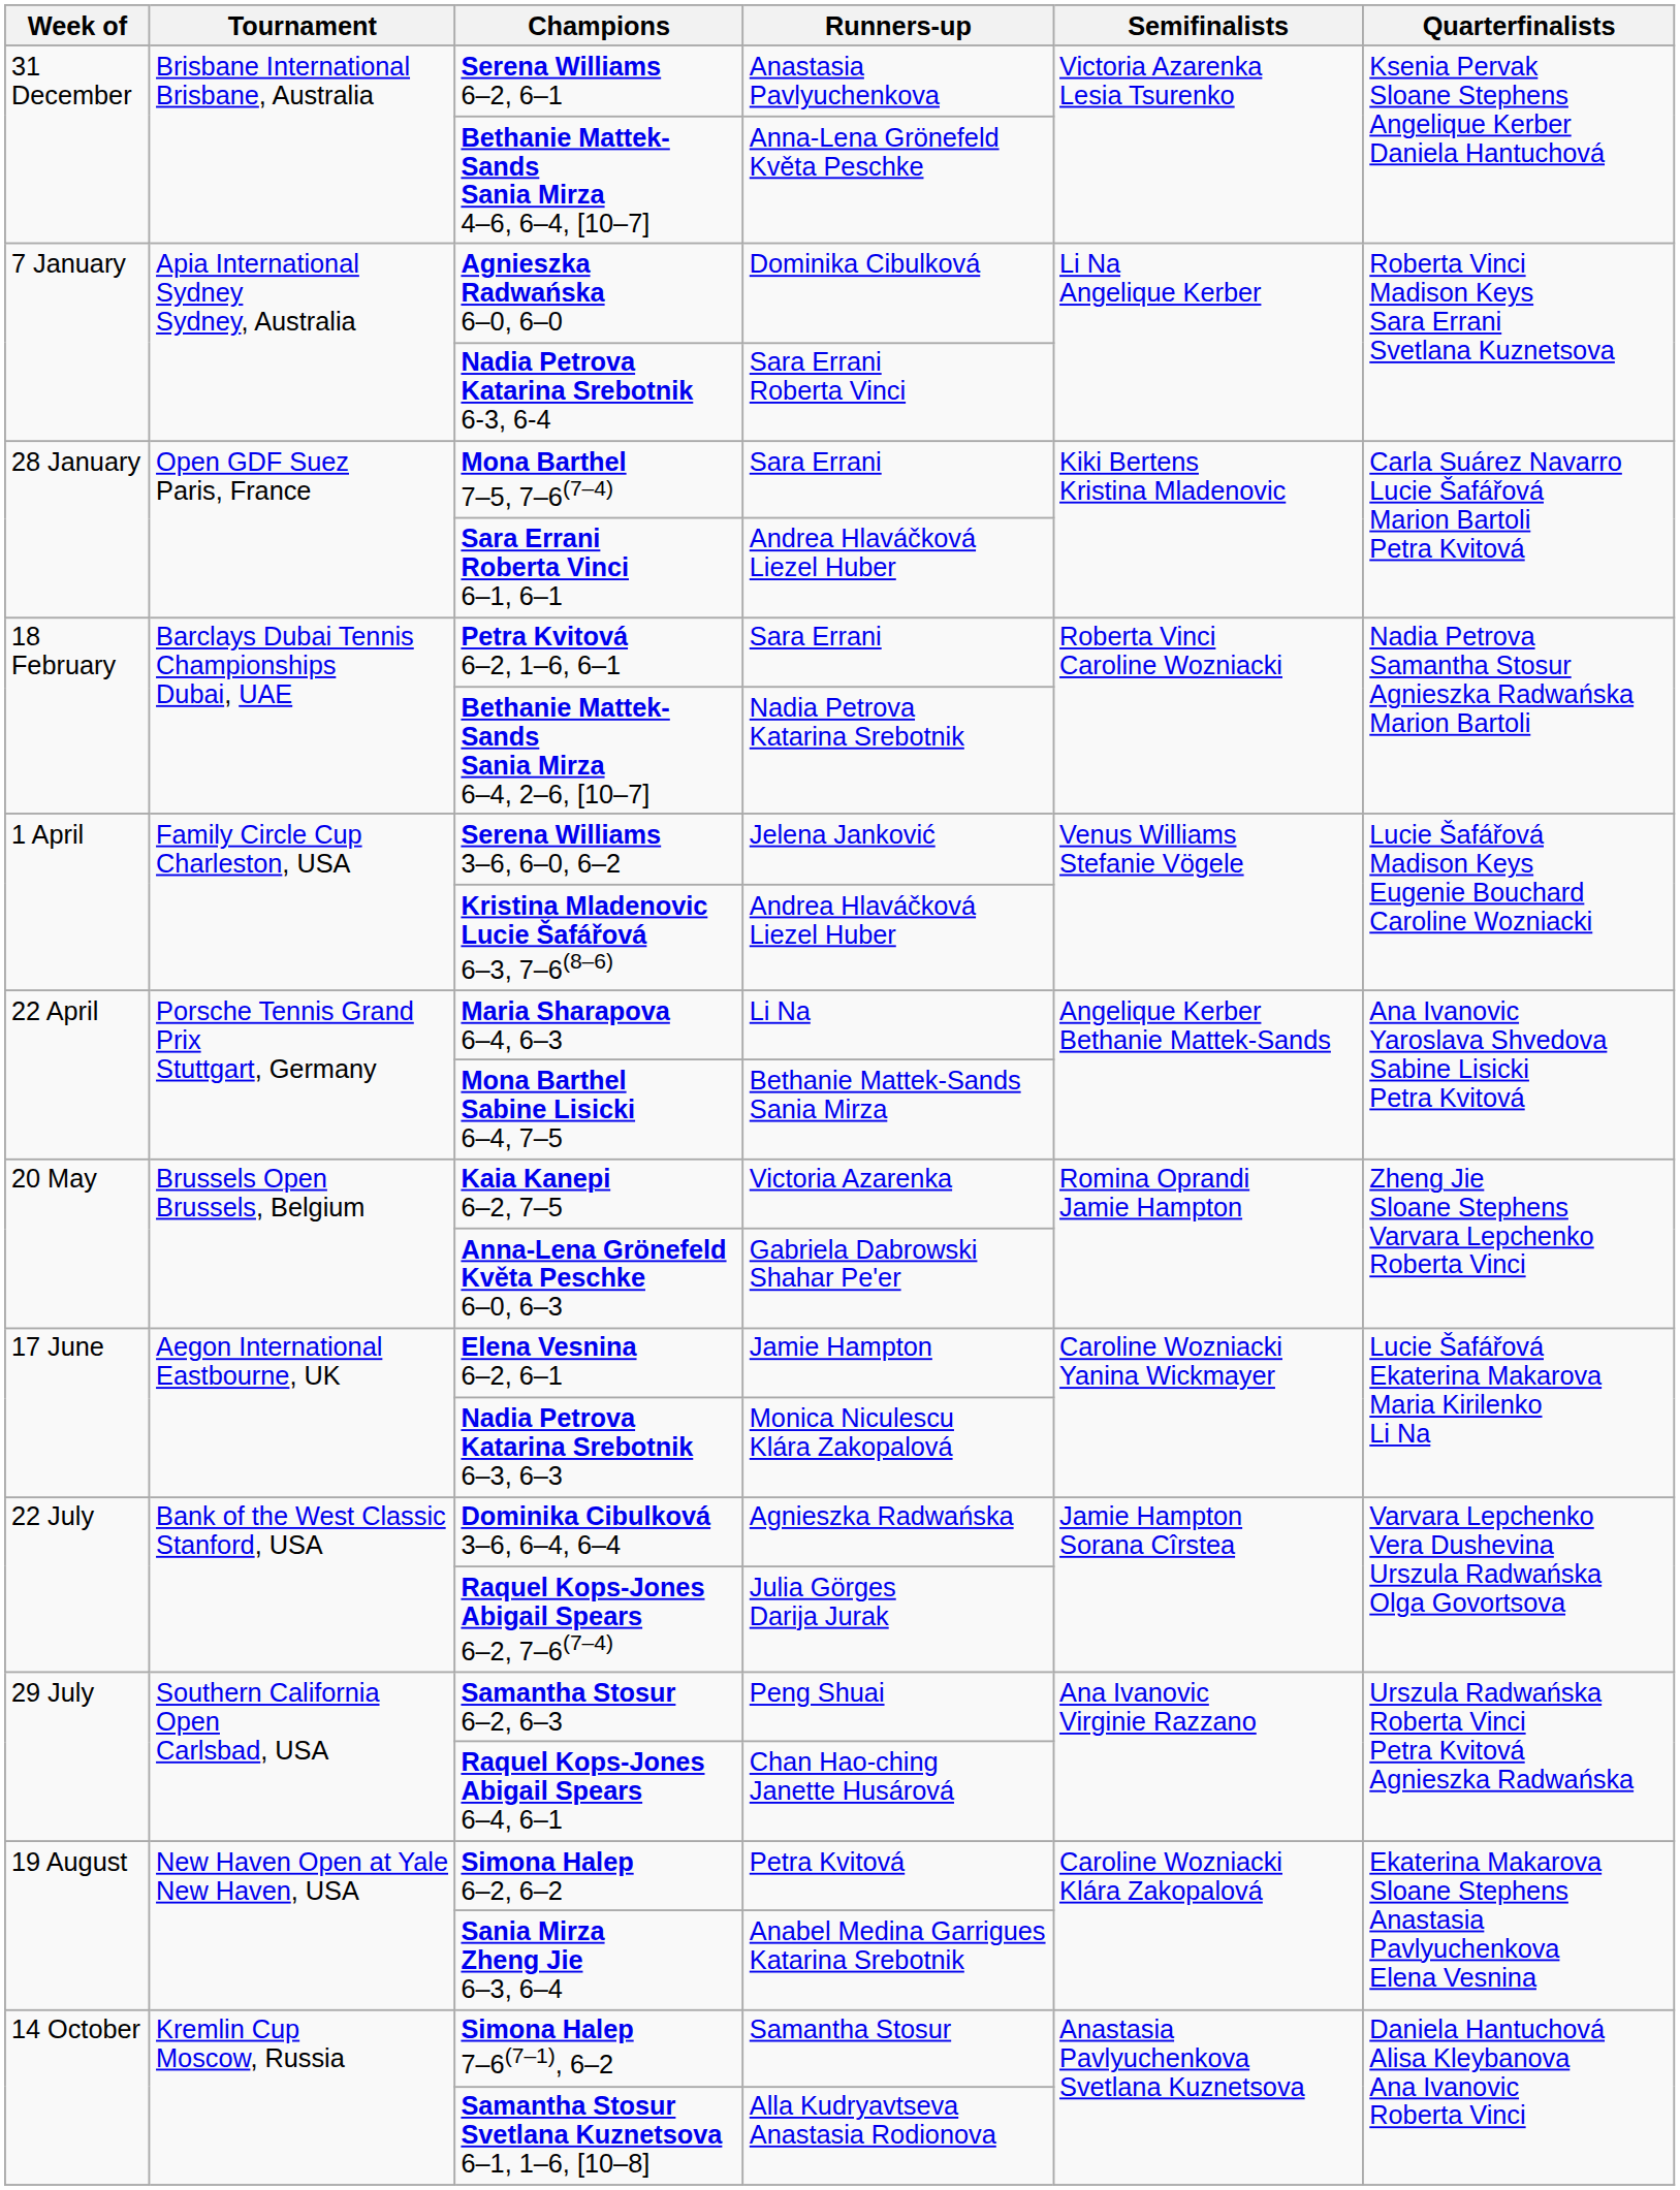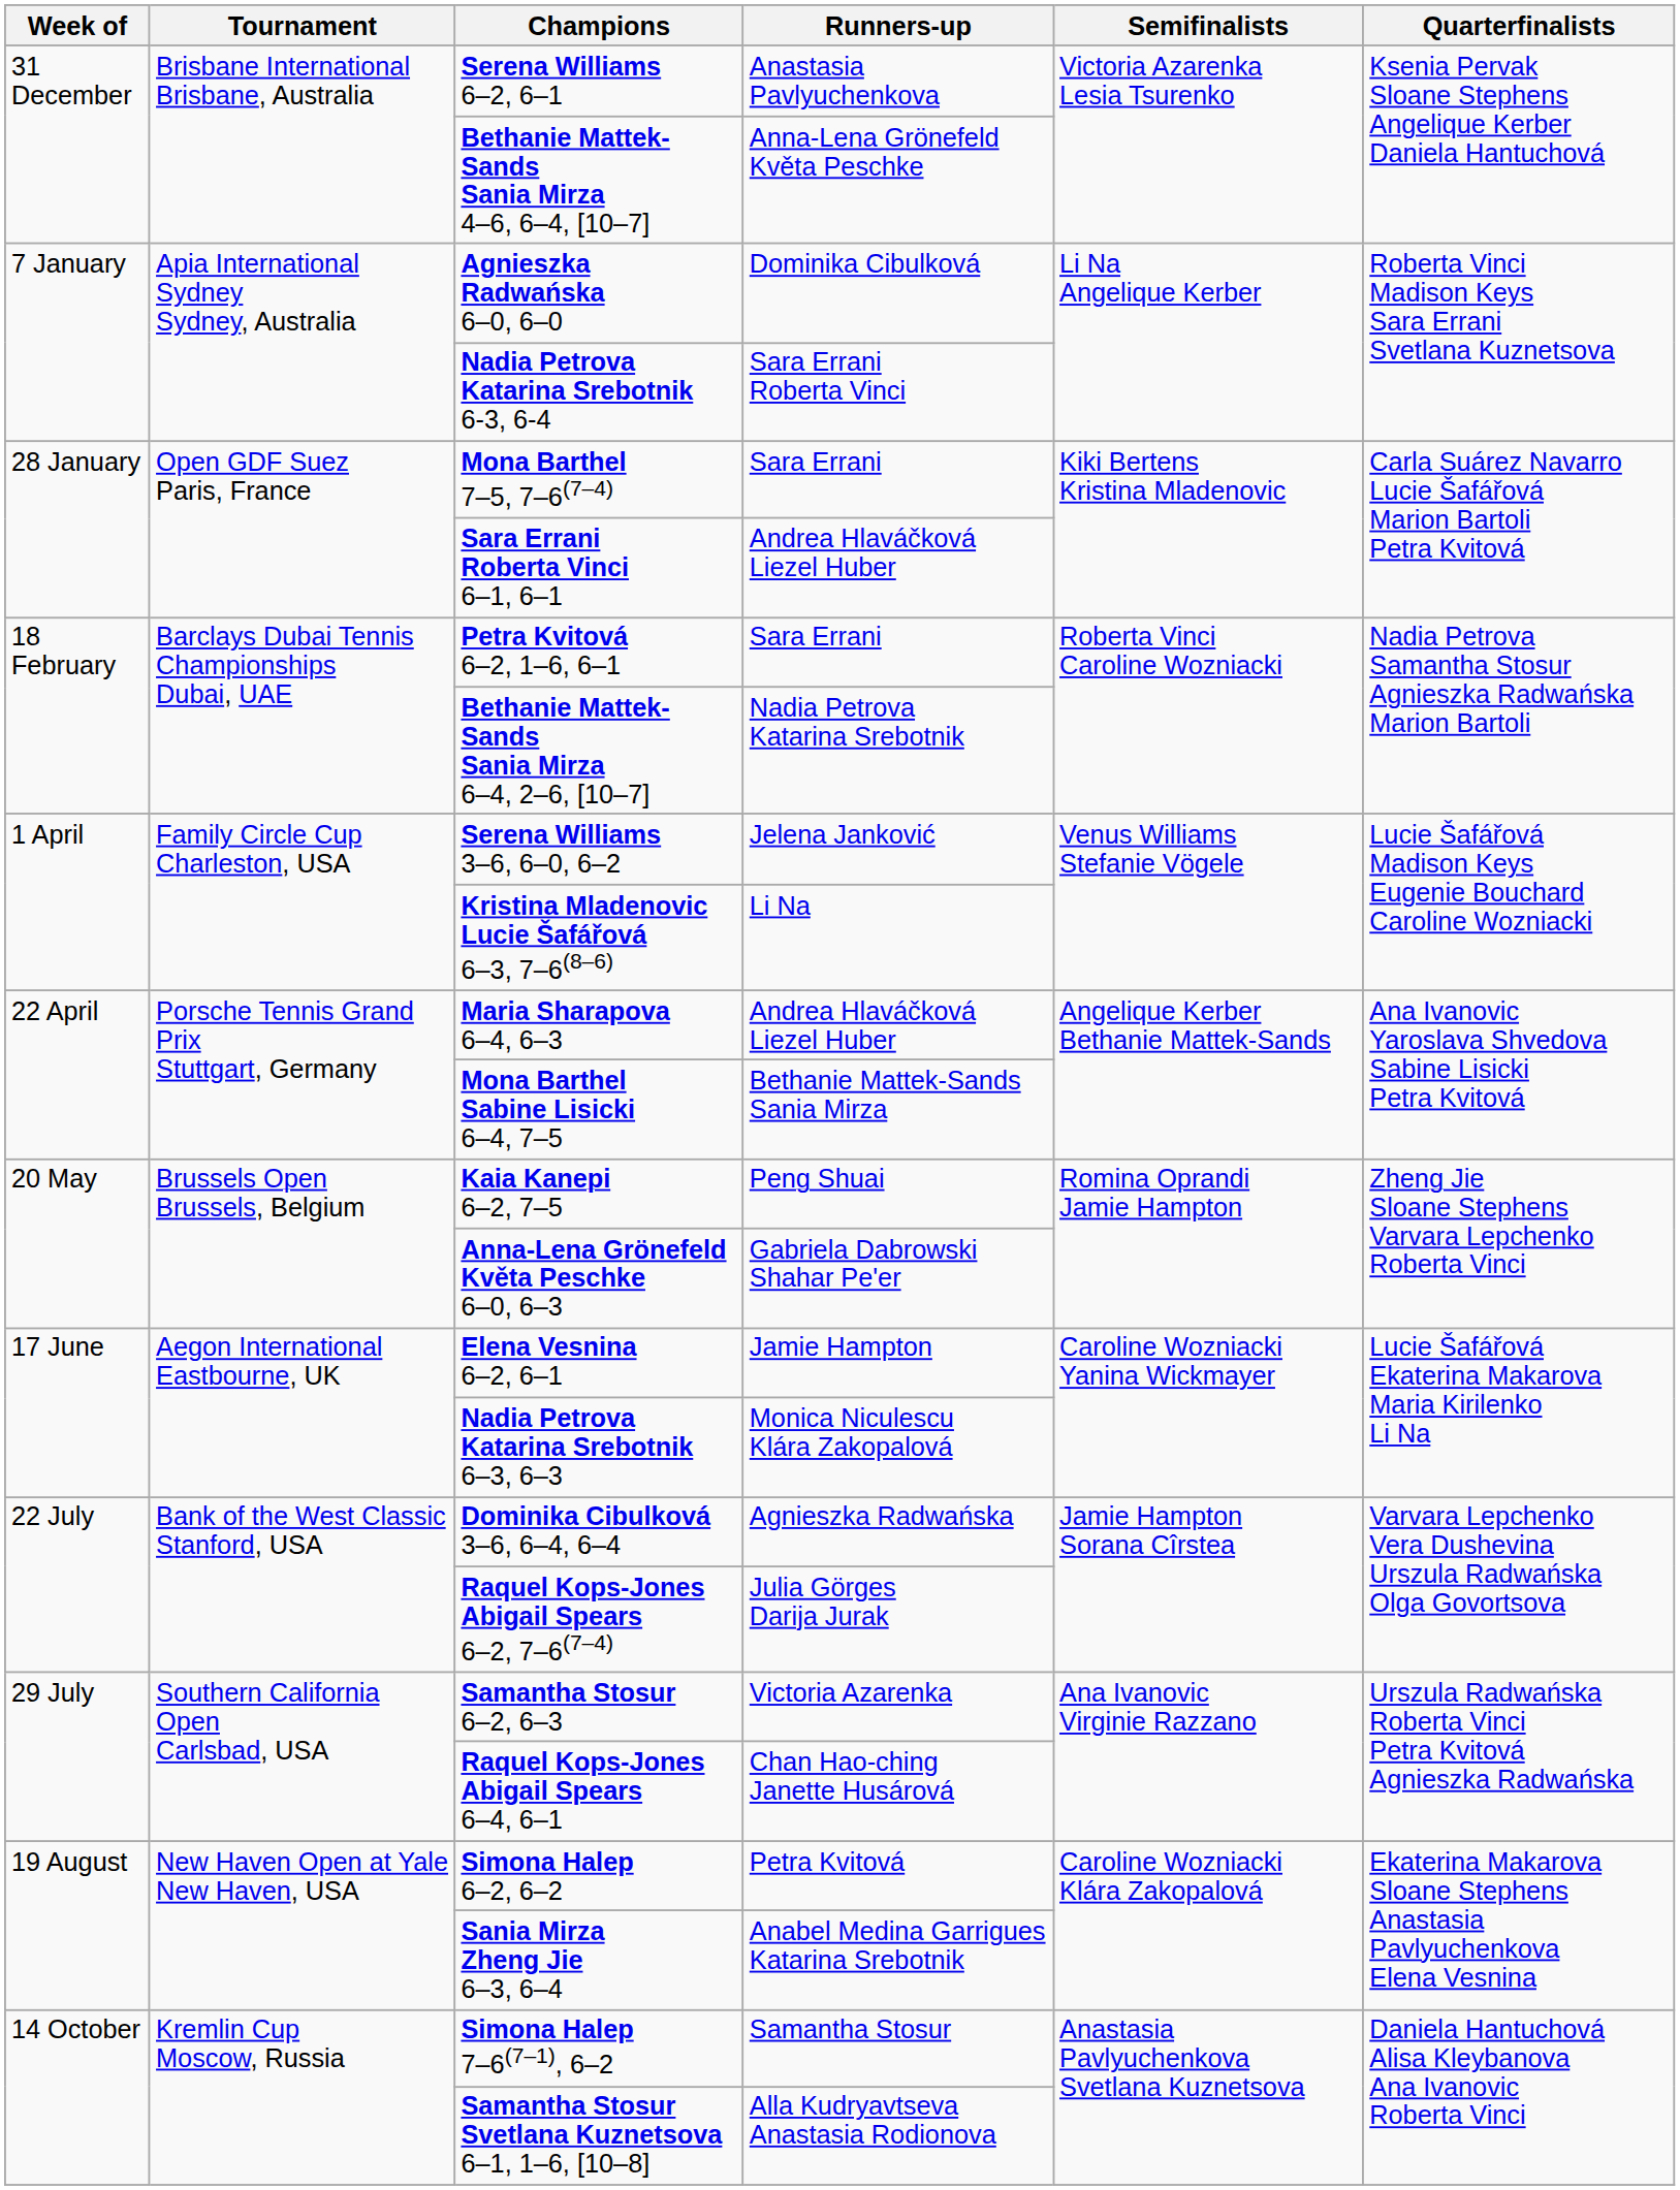Kristina Mladenovic Lucie Šafářová 6–3, 7–6(8–6) | Runners-up: Andrea Hlaváčková Liezel Huber -> Li Na
Maria Sharapova 6–4, 6–3 | Runners-up: Li Na -> Andrea Hlaváčková Liezel Huber
Kaia Kanepi 6–2, 7–5 | Runners-up: Victoria Azarenka -> Peng Shuai
Samantha Stosur 6–2, 6–3 | Runners-up: Peng Shuai -> Victoria Azarenka
